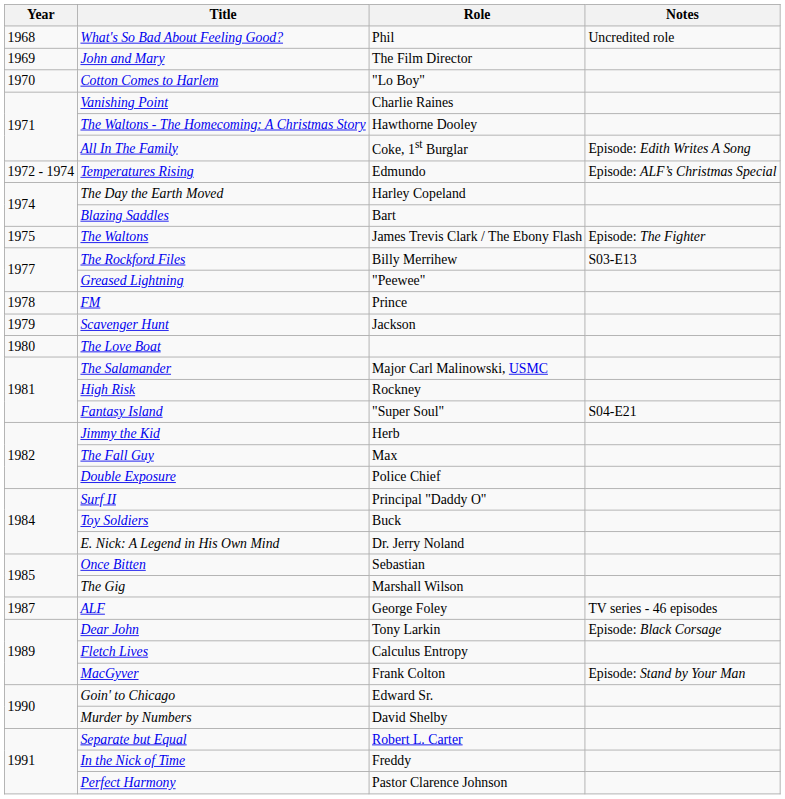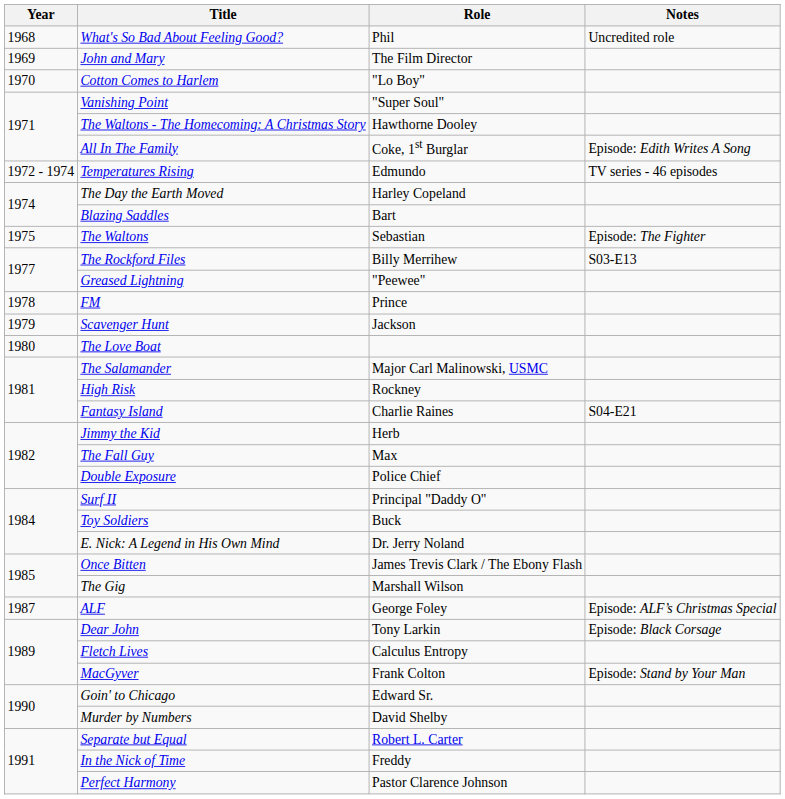Vanishing Point | Role: Charlie Raines -> "Super Soul"
Temperatures Rising | Notes: Episode: ALF’s Christmas Special -> TV series - 46 episodes
The Waltons | Role: James Trevis Clark / The Ebony Flash -> Sebastian
Fantasy Island | Role: "Super Soul" -> Charlie Raines
Once Bitten | Role: Sebastian -> James Trevis Clark / The Ebony Flash
ALF | Notes: TV series - 46 episodes -> Episode: ALF’s Christmas Special
